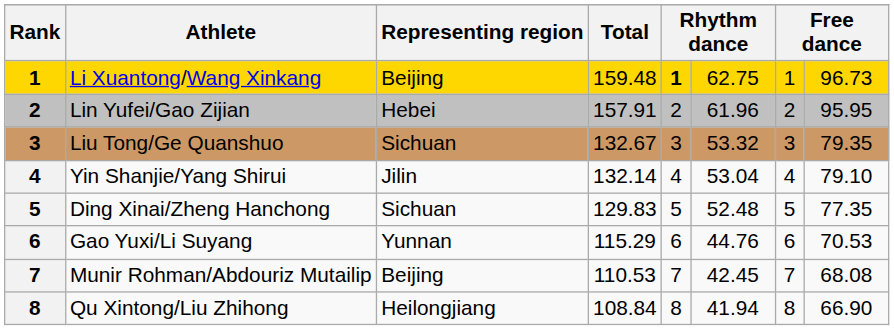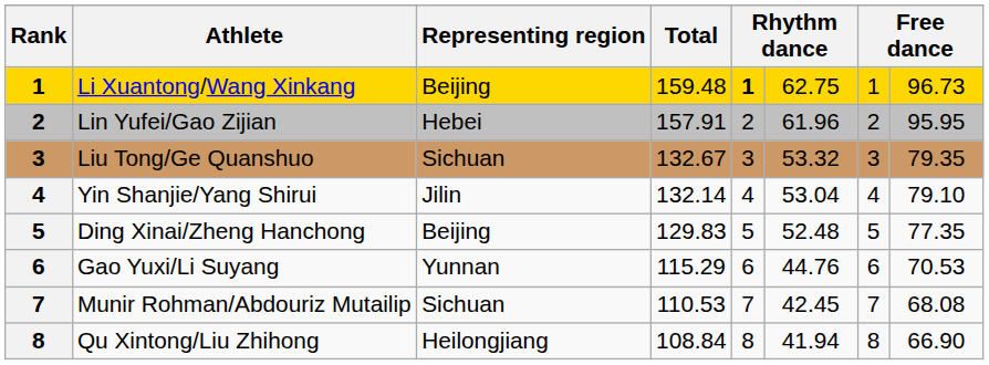Ding Xinai/Zheng Hanchong | Representing region: Sichuan -> Beijing
Munir Rohman/Abdouriz Mutailip | Representing region: Beijing -> Sichuan
